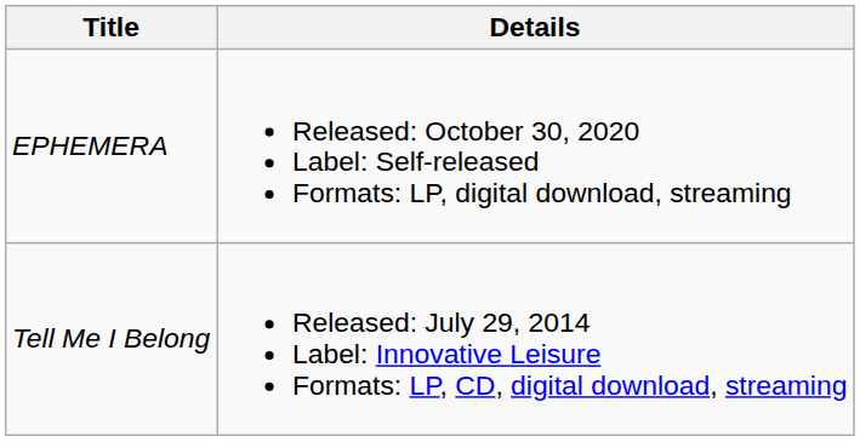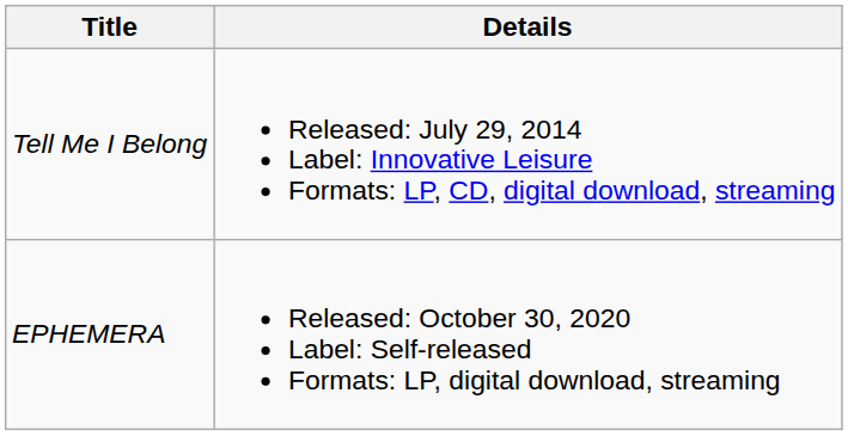rows swapped: Tell Me I Belong <-> EPHEMERA
